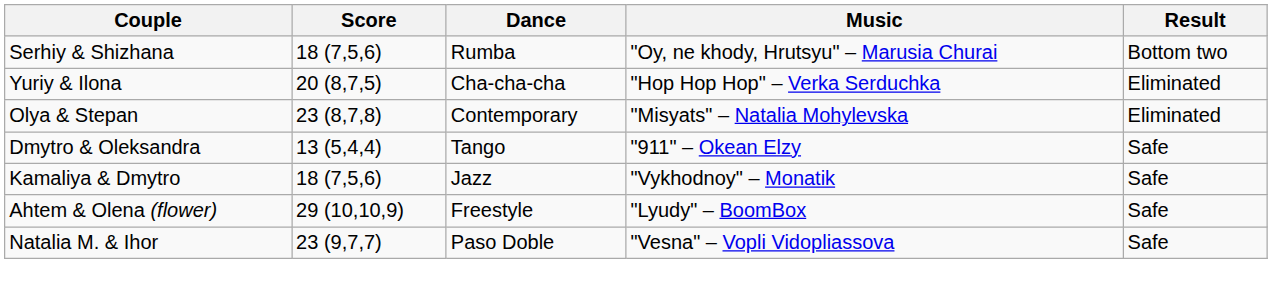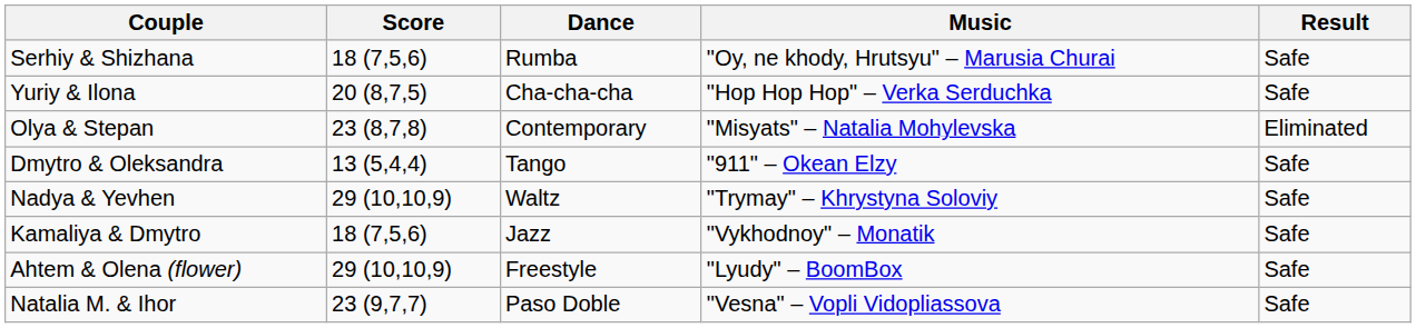Serhiy & Shizhana | Result: Bottom two -> Safe
Yuriy & Ilona | Result: Eliminated -> Safe
+ row: Nadya & Yevhen | 29 (10,10,9) | Waltz | "Trymay" – Khrystyna Soloviy | Safe
